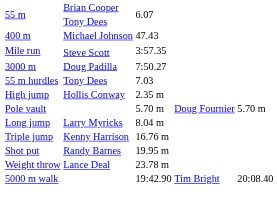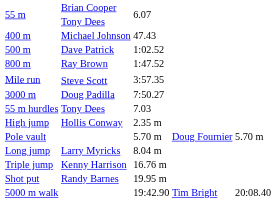+ row: 500 m | Dave Patrick | 1:02.52
+ row: 800 m | Ray Brown | 1:47.52
- row: Weight throw | Lance Deal | 23.78 m
